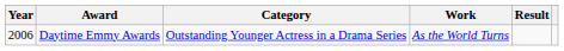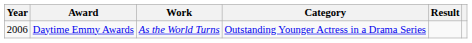columns swapped: Category <-> Work
